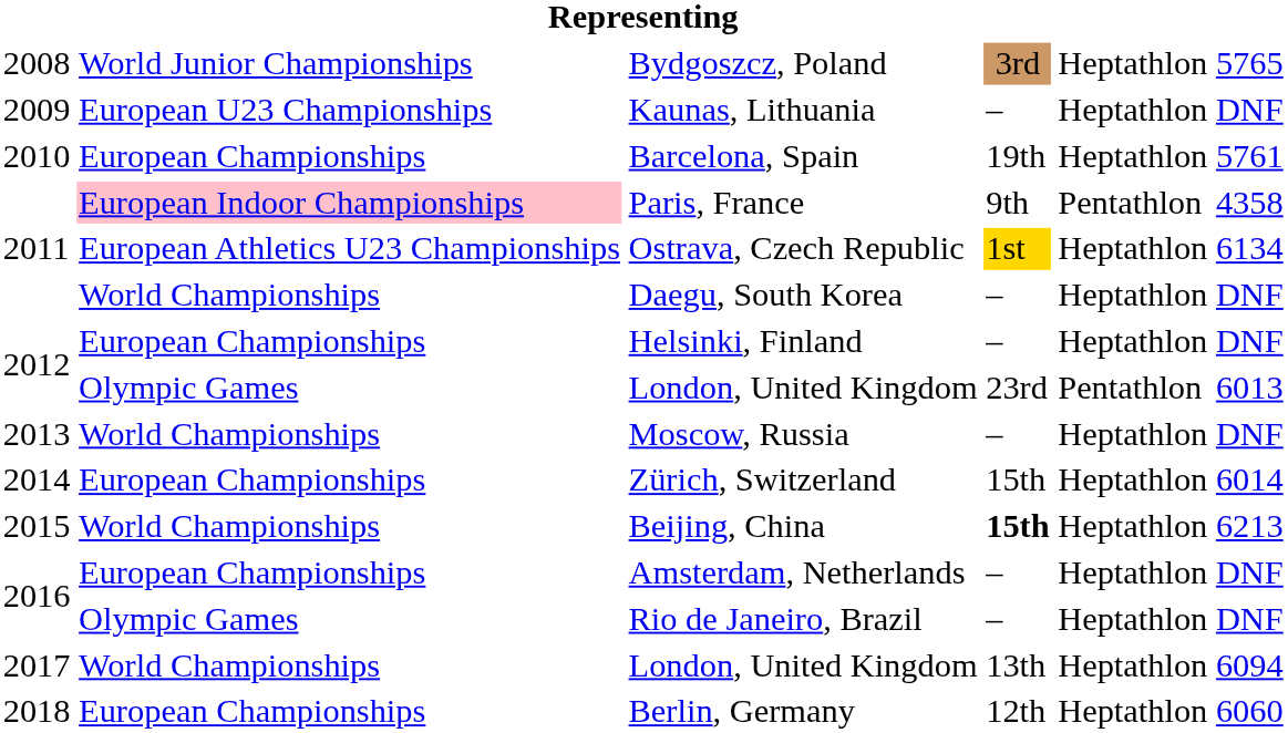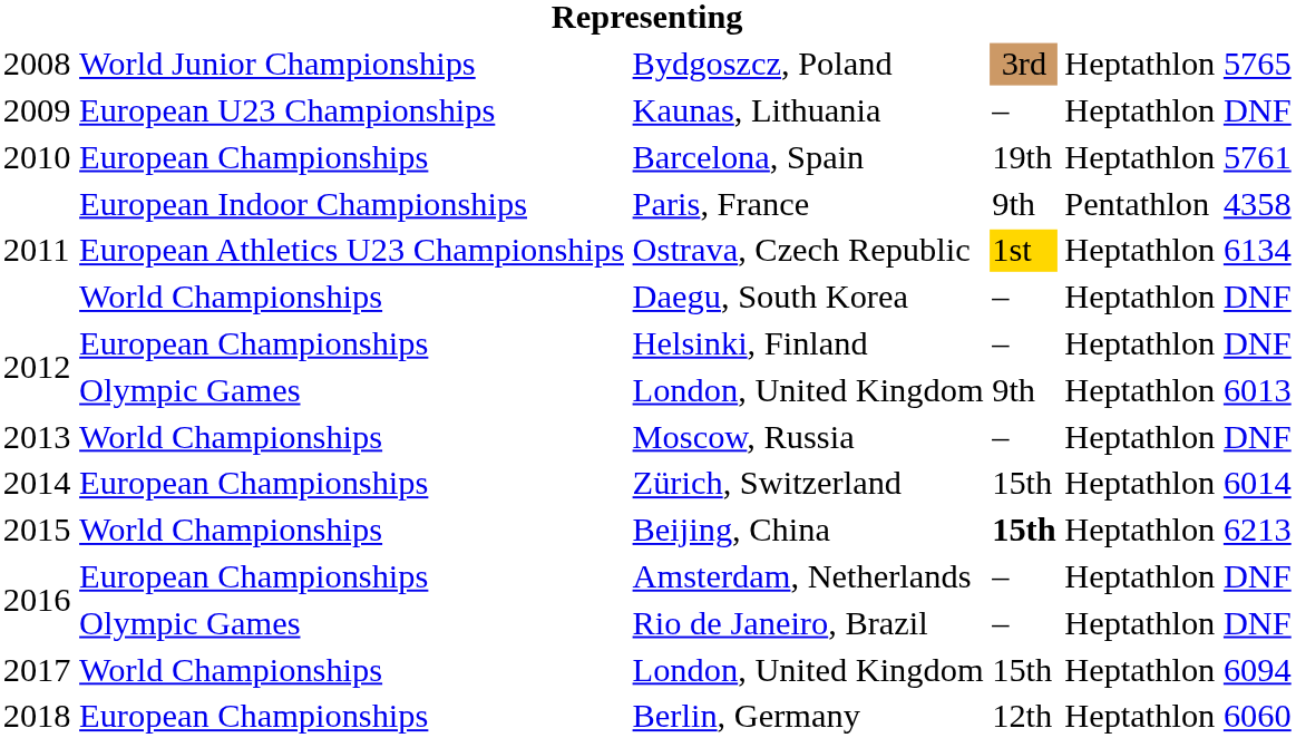Paris, France | column 2: pink background -> no background
2012 / London, United Kingdom | column 4: 23rd -> 9th
2012 / London, United Kingdom | column 5: Pentathlon -> Heptathlon
2017 / London, United Kingdom | column 4: 13th -> 15th
